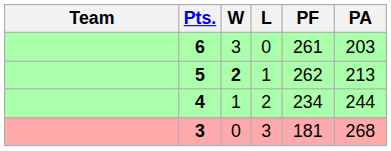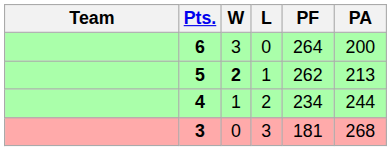6 | PF: 261 -> 264
6 | PA: 203 -> 200
